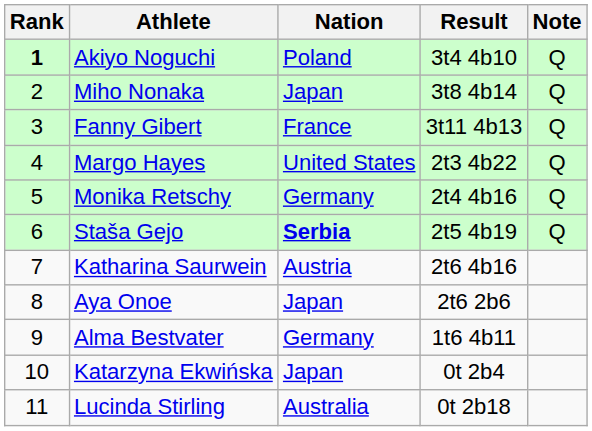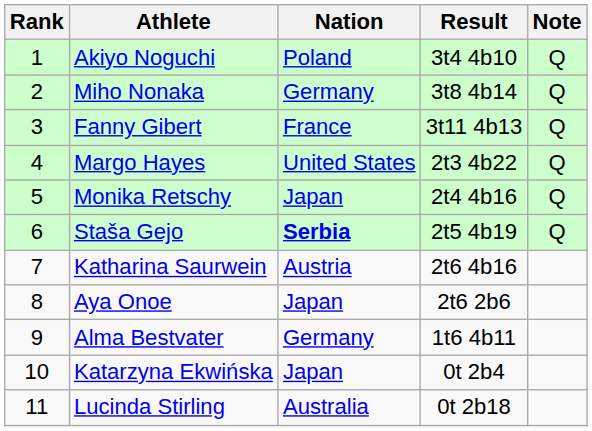Akiyo Noguchi | Rank: bold -> normal
Miho Nonaka | Nation: Japan -> Germany
Monika Retschy | Nation: Germany -> Japan
